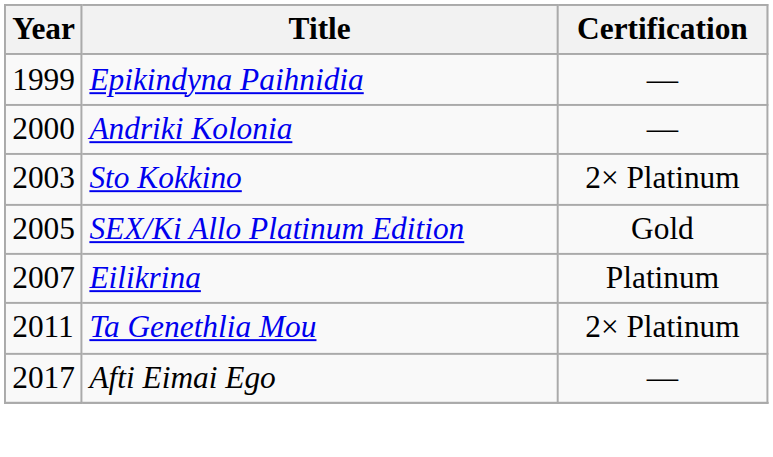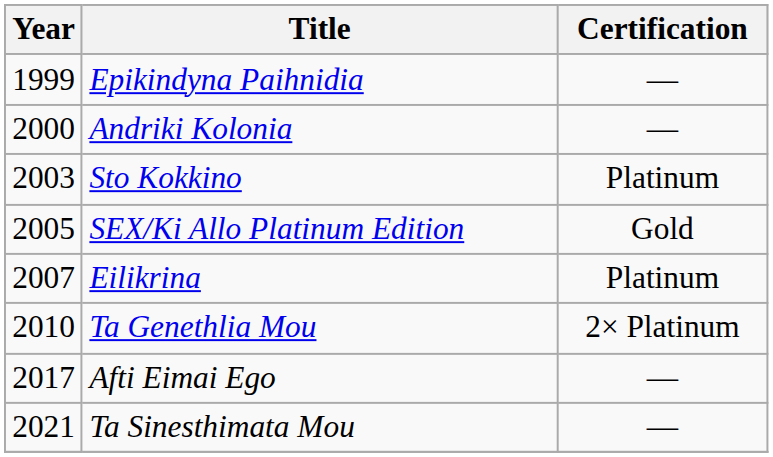Sto Kokkino | Certification: 2× Platinum -> Platinum
Ta Genethlia Mou | Year: 2011 -> 2010
+ row: 2021 | Ta Sinesthimata Mou | —
